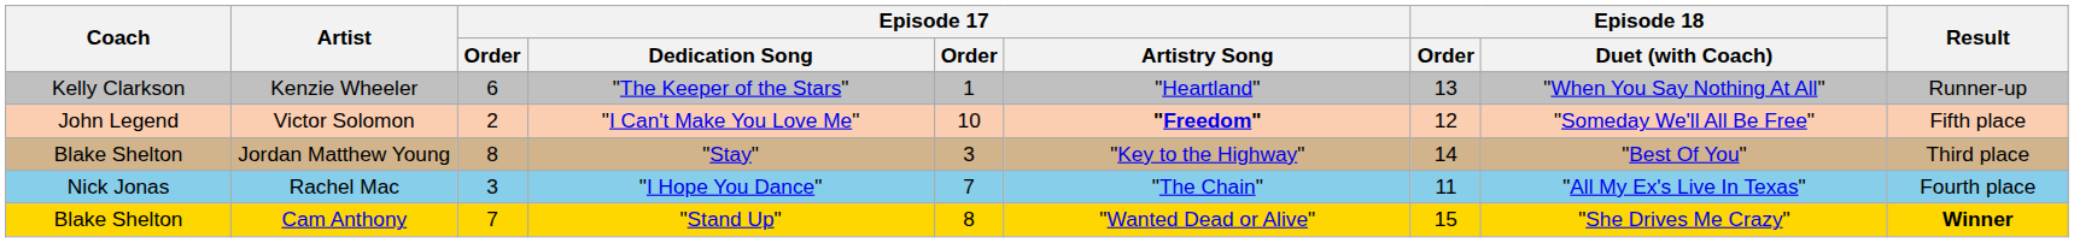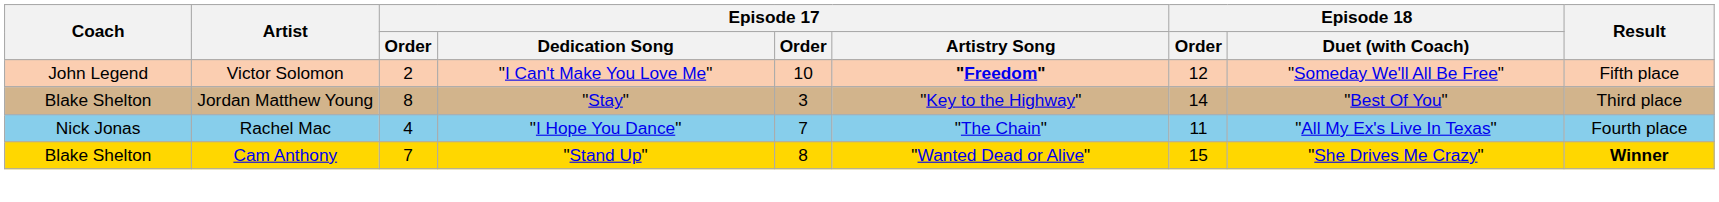- row: Kelly Clarkson | Kenzie Wheeler | 6 | "The Keeper of the Stars" | 1 | "Heartland" | 13 | "When You Say Nothing At All" | Runner-up
Rachel Mac | column 3: 3 -> 4
